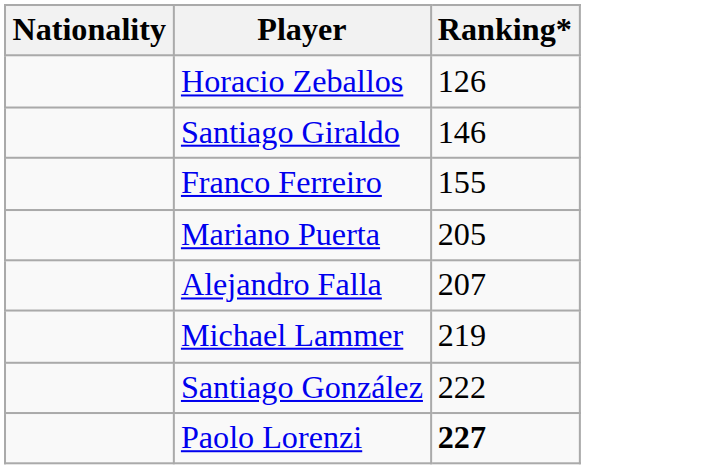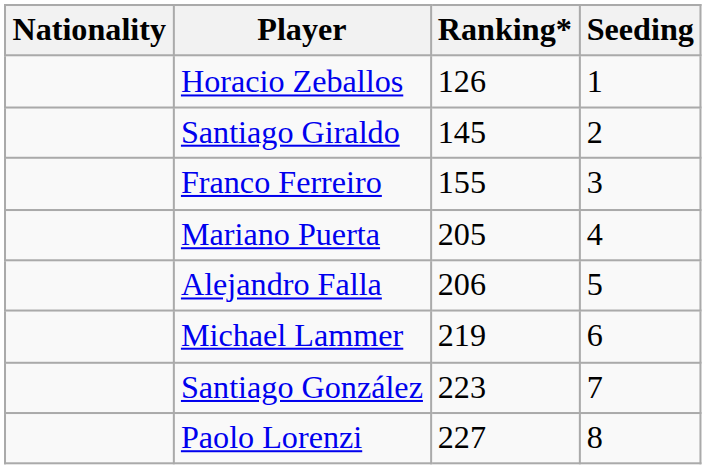+ column: Seeding | 1 | 2 | 3 | 4 | 5 | 6 | 7 | 8
Santiago Giraldo | Ranking*: 146 -> 145
Alejandro Falla | Ranking*: 207 -> 206
Santiago González | Ranking*: 222 -> 223
Paolo Lorenzi | Ranking*: bold -> normal
